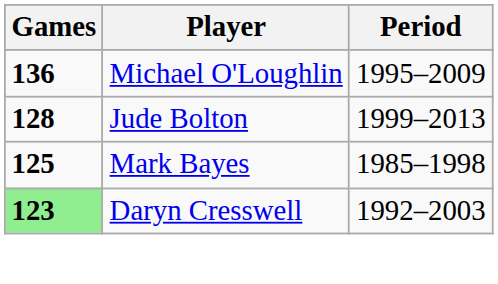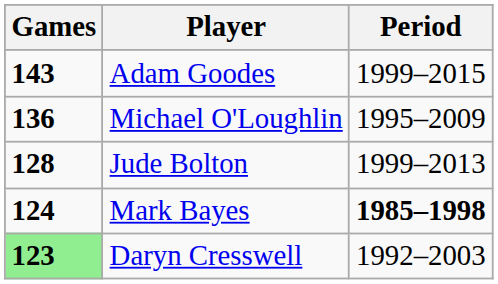+ row: 143 | Adam Goodes | 1999–2015
Mark Bayes | Games: 125 -> 124
Mark Bayes | Period: normal -> bold
